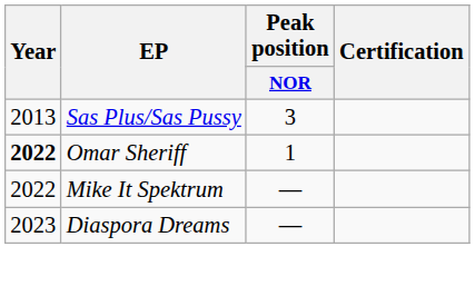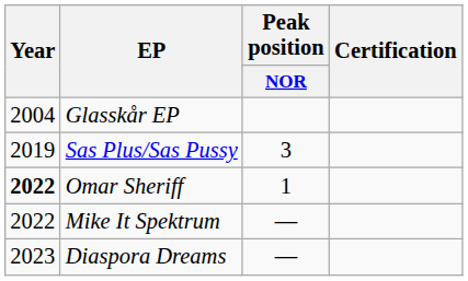+ row: 2004 | Glasskår EP
Sas Plus/Sas Pussy | Year: 2013 -> 2019
